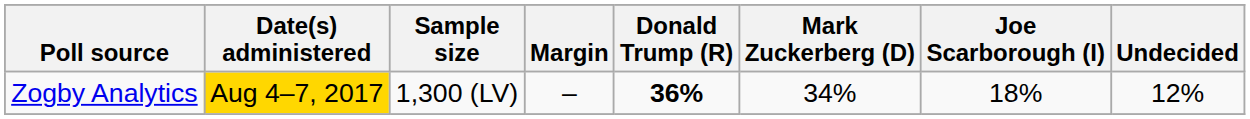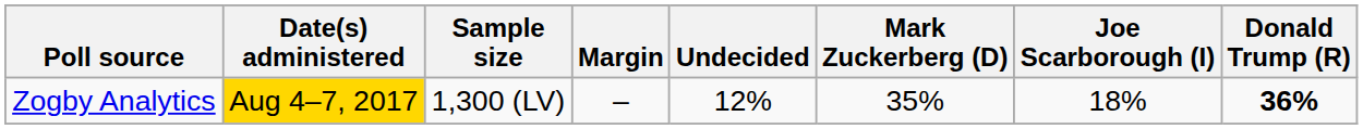columns swapped: Donald Trump (R) <-> Undecided
Zogby Analytics | Mark Zuckerberg (D): 34% -> 35%
